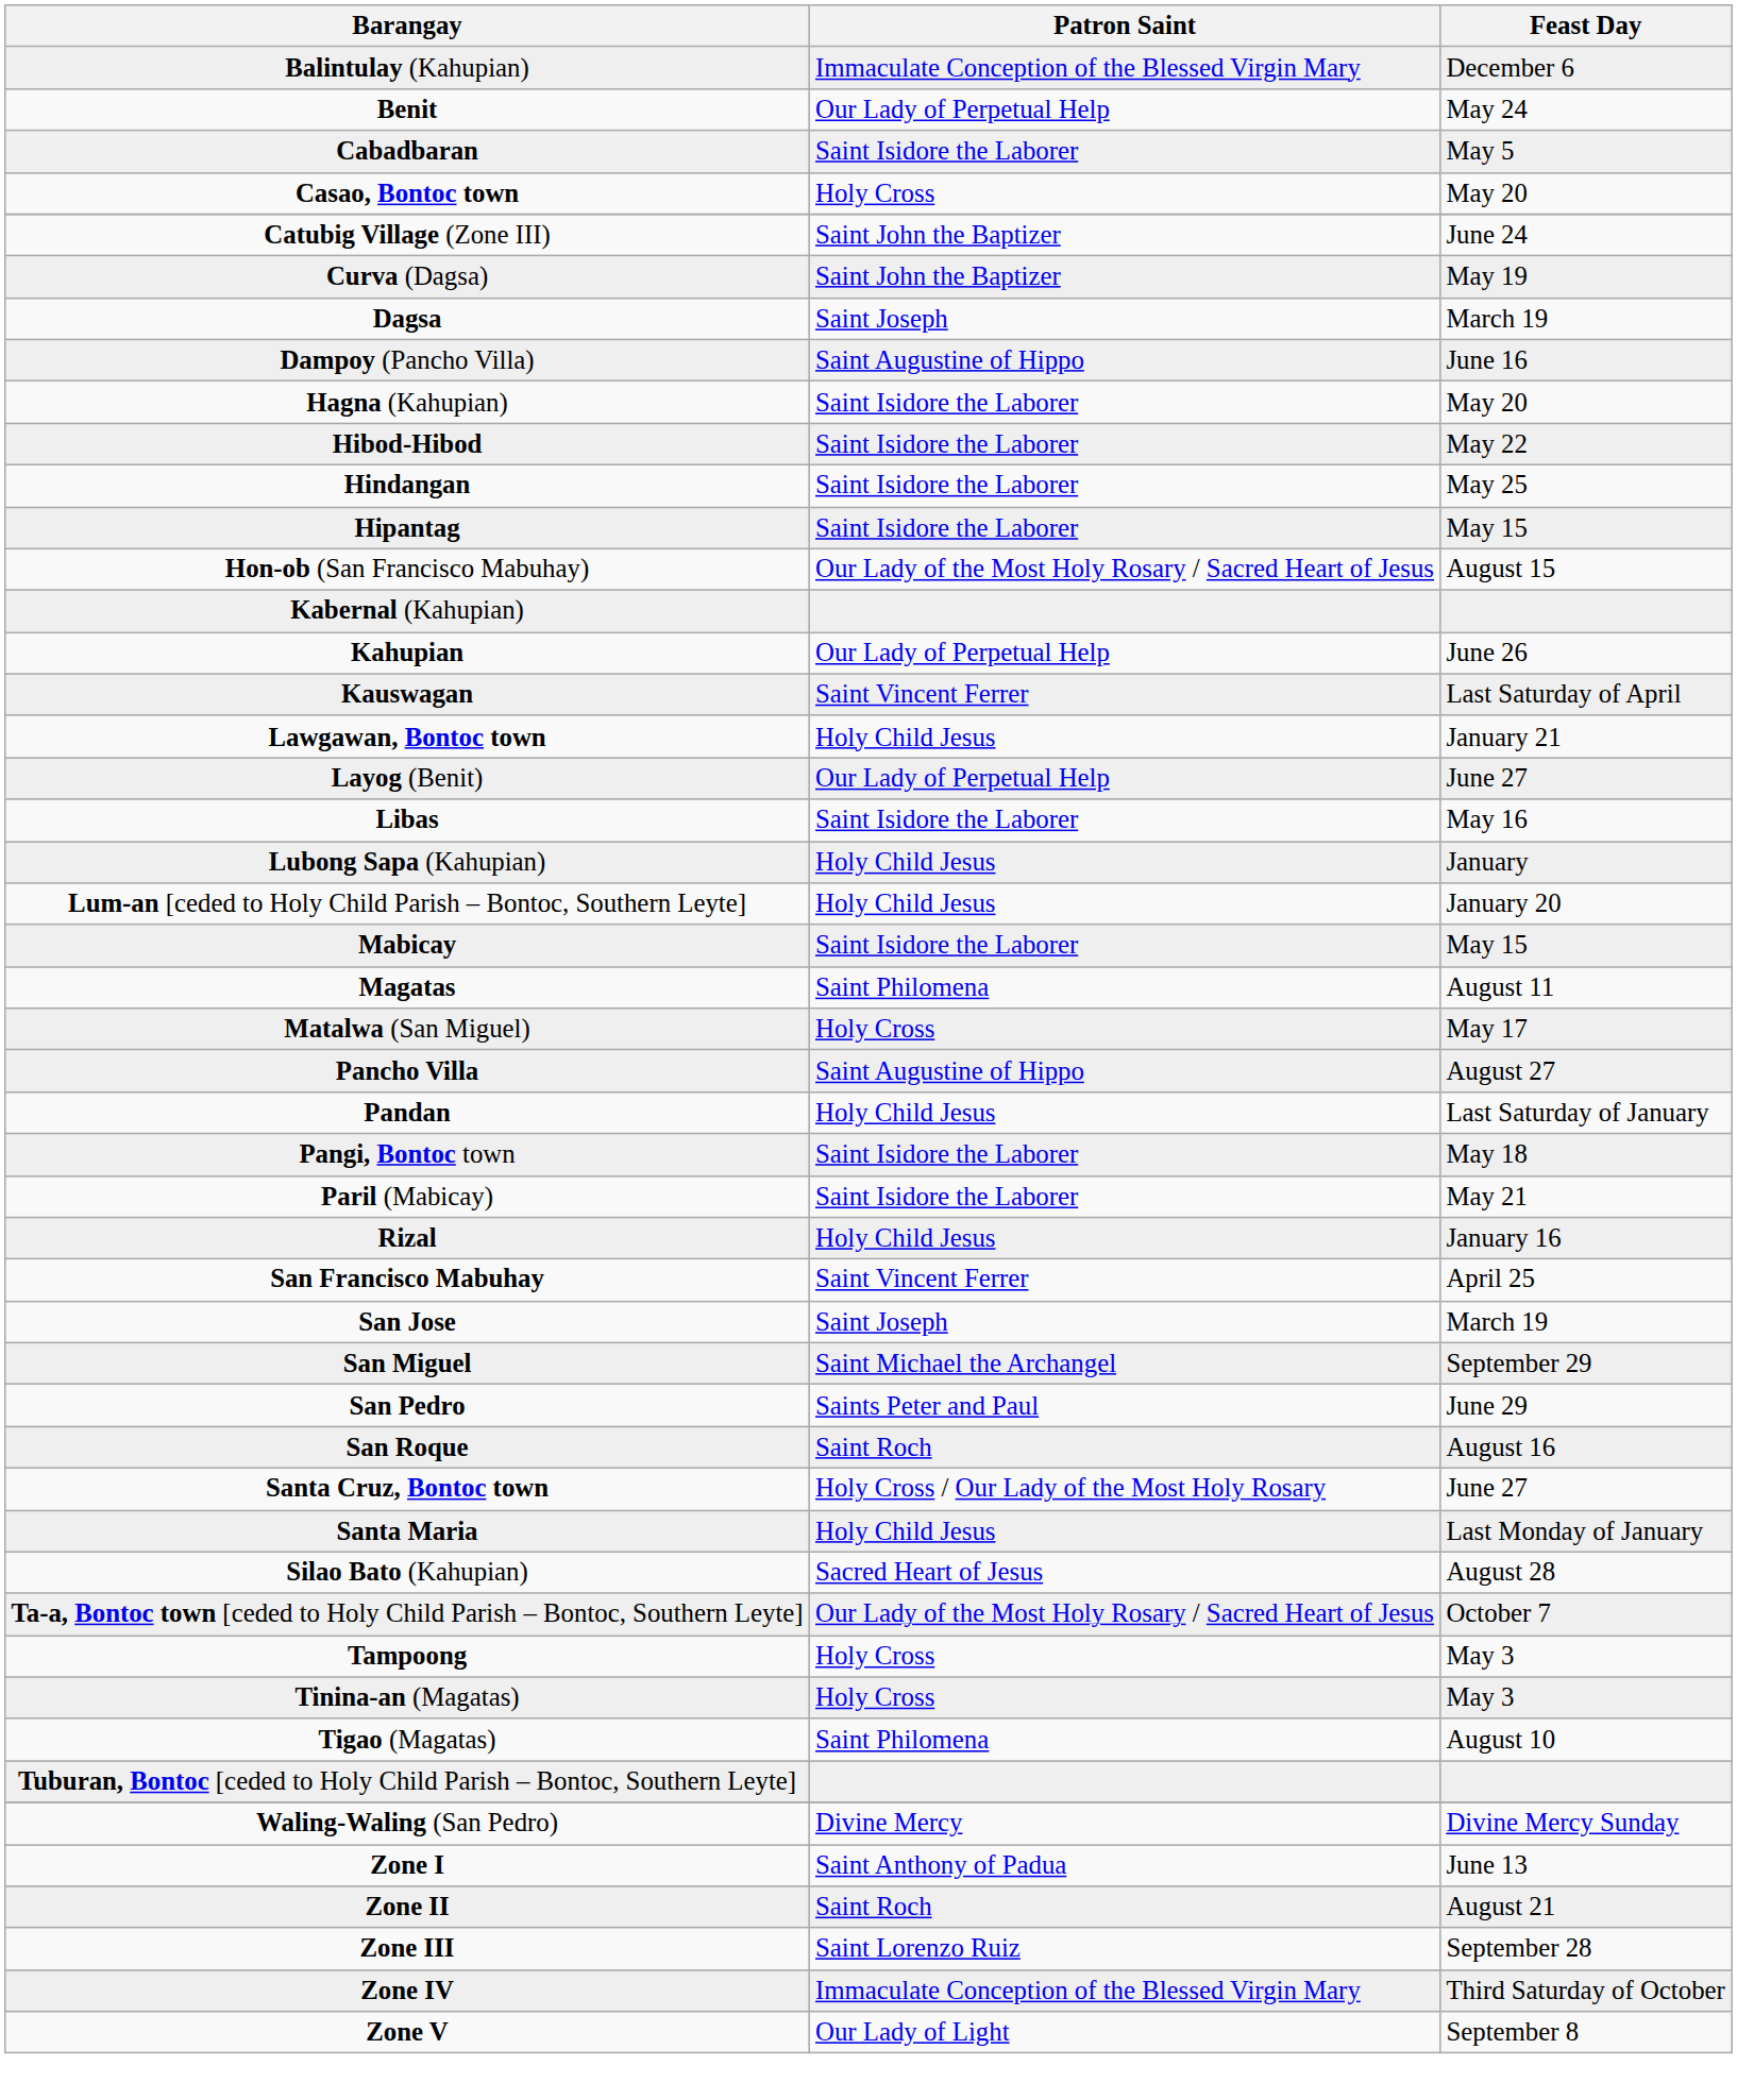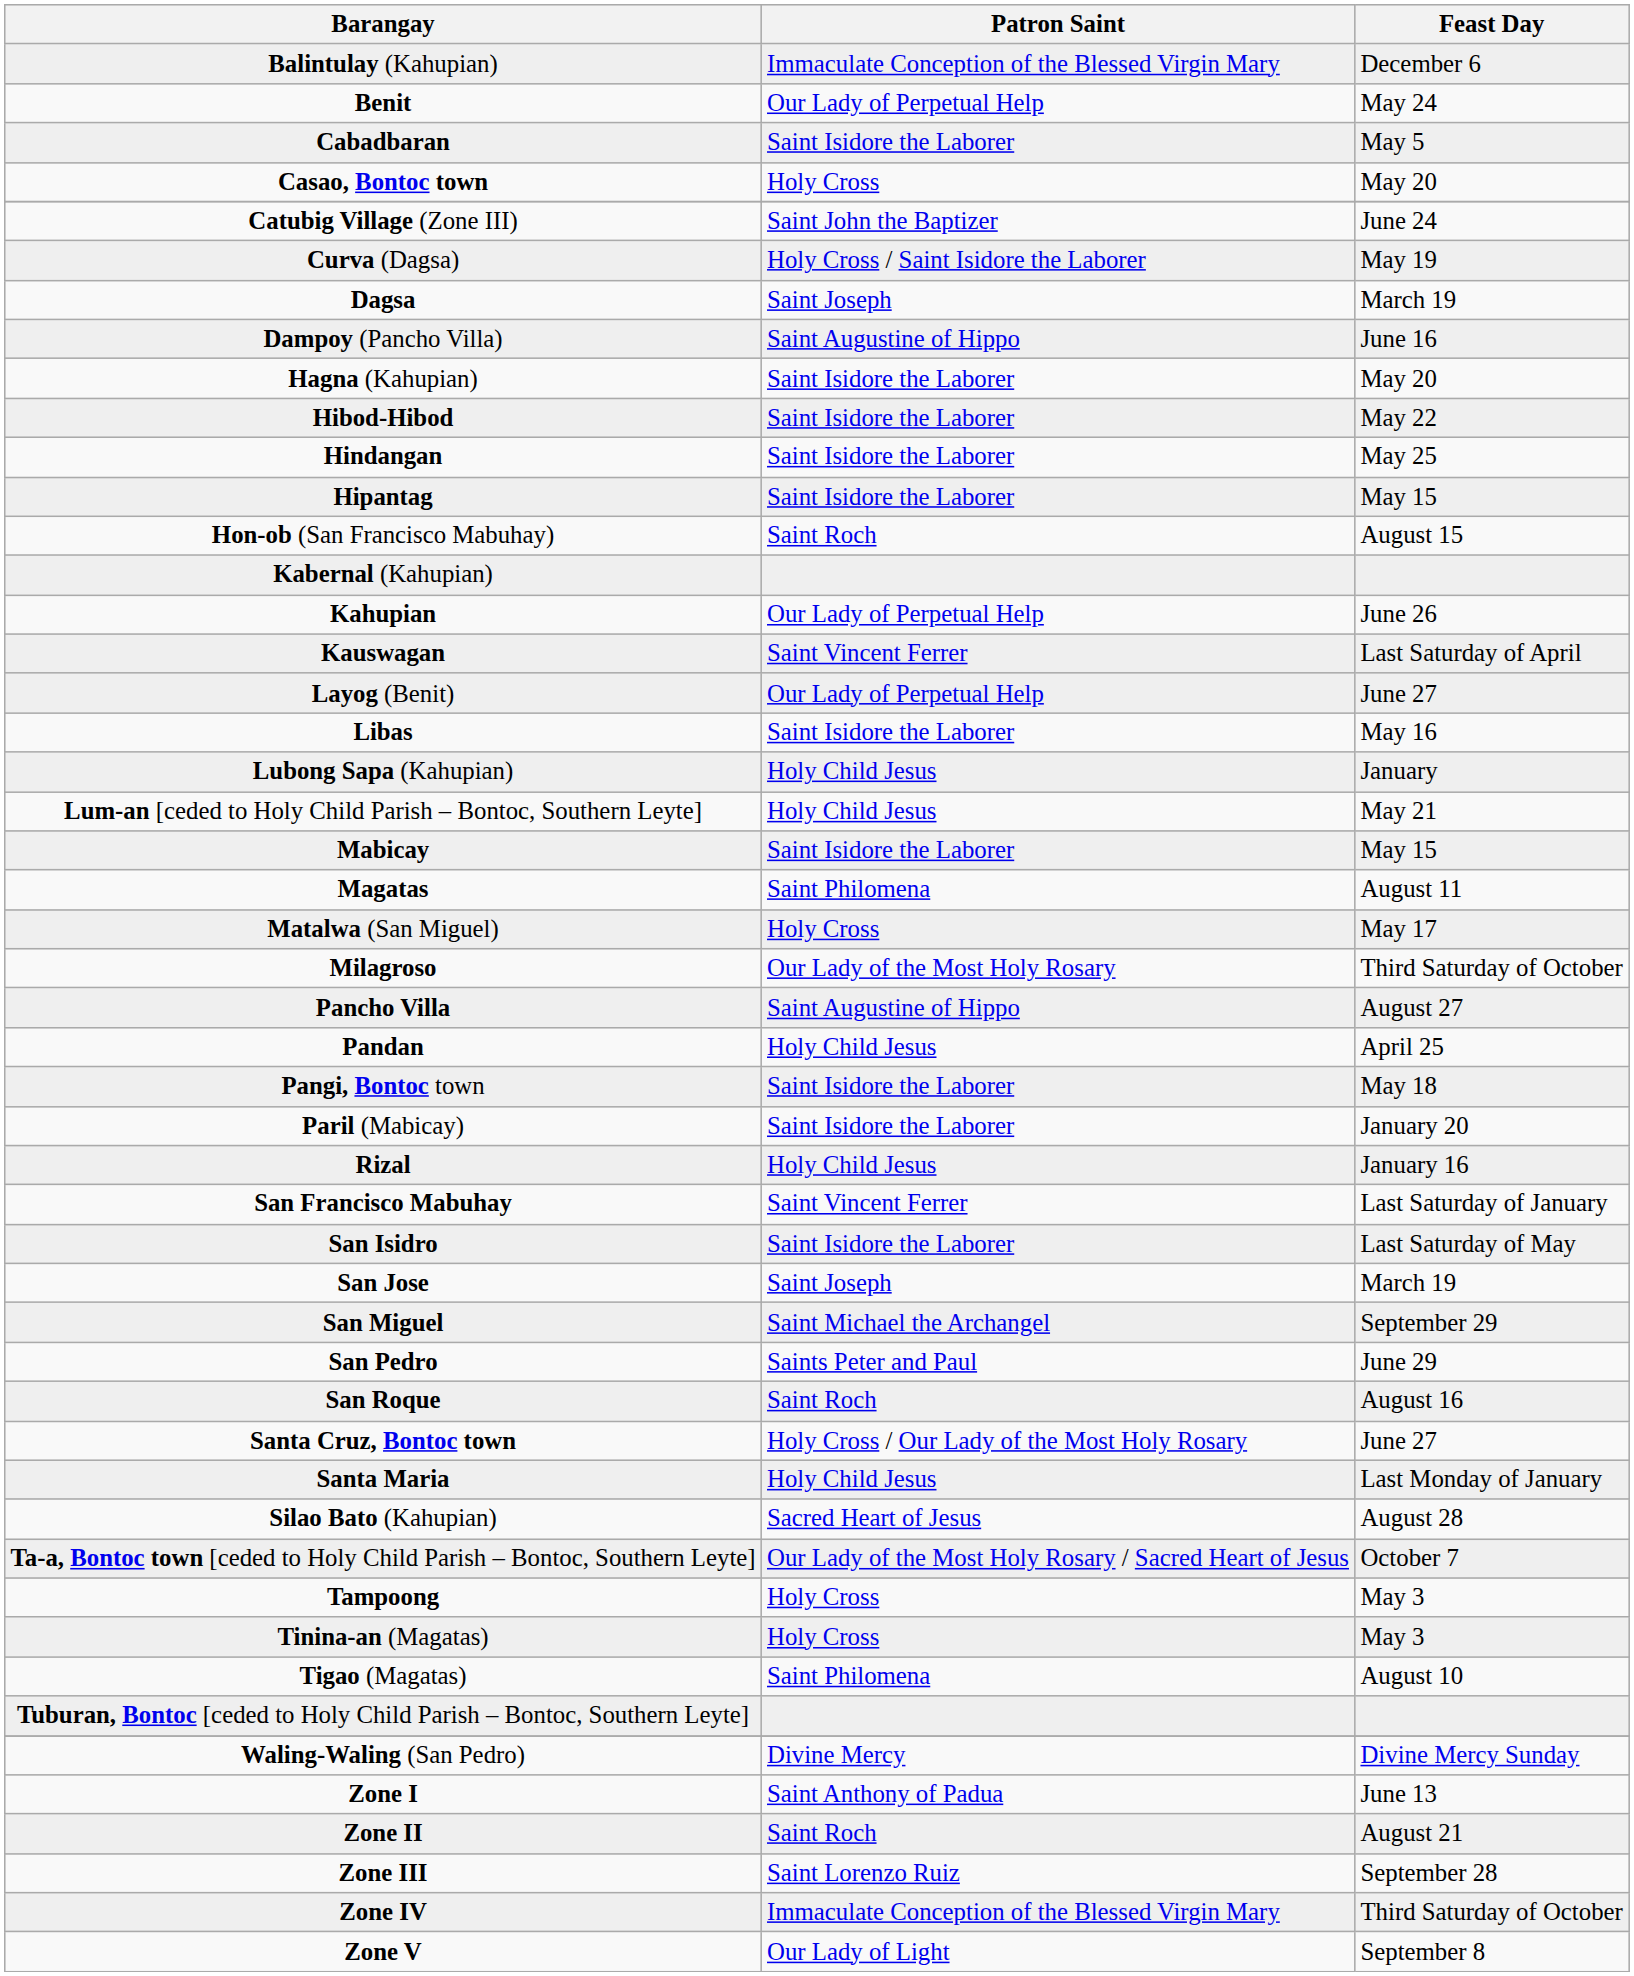Curva (Dagsa) | Patron Saint: Saint John the Baptizer -> Holy Cross / Saint Isidore the Laborer
Hon-ob (San Francisco Mabuhay) | Patron Saint: Our Lady of the Most Holy Rosary / Sacred Heart of Jesus -> Saint Roch
- row: Lawgawan, Bontoc town | Holy Child Jesus | January 21
Lum-an [ceded to Holy Child Parish – Bontoc, Southern Leyte] | Feast Day: January 20 -> May 21
+ row: Milagroso | Our Lady of the Most Holy Rosary | Third Saturday of October
Pandan | Feast Day: Last Saturday of January -> April 25
Paril (Mabicay) | Feast Day: May 21 -> January 20
San Francisco Mabuhay | Feast Day: April 25 -> Last Saturday of January
+ row: San Isidro | Saint Isidore the Laborer | Last Saturday of May
